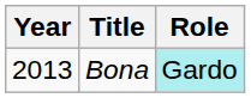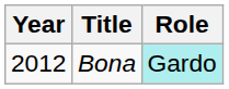Bona | Year: 2013 -> 2012
